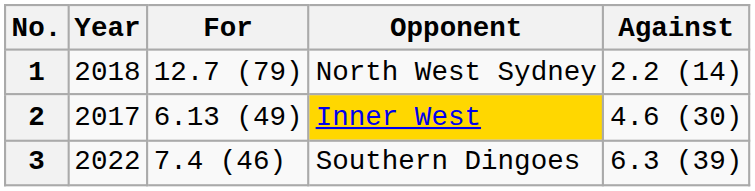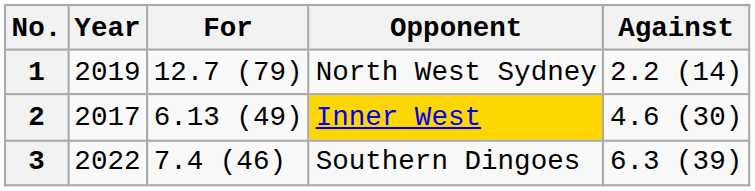1 | Year: 2018 -> 2019
